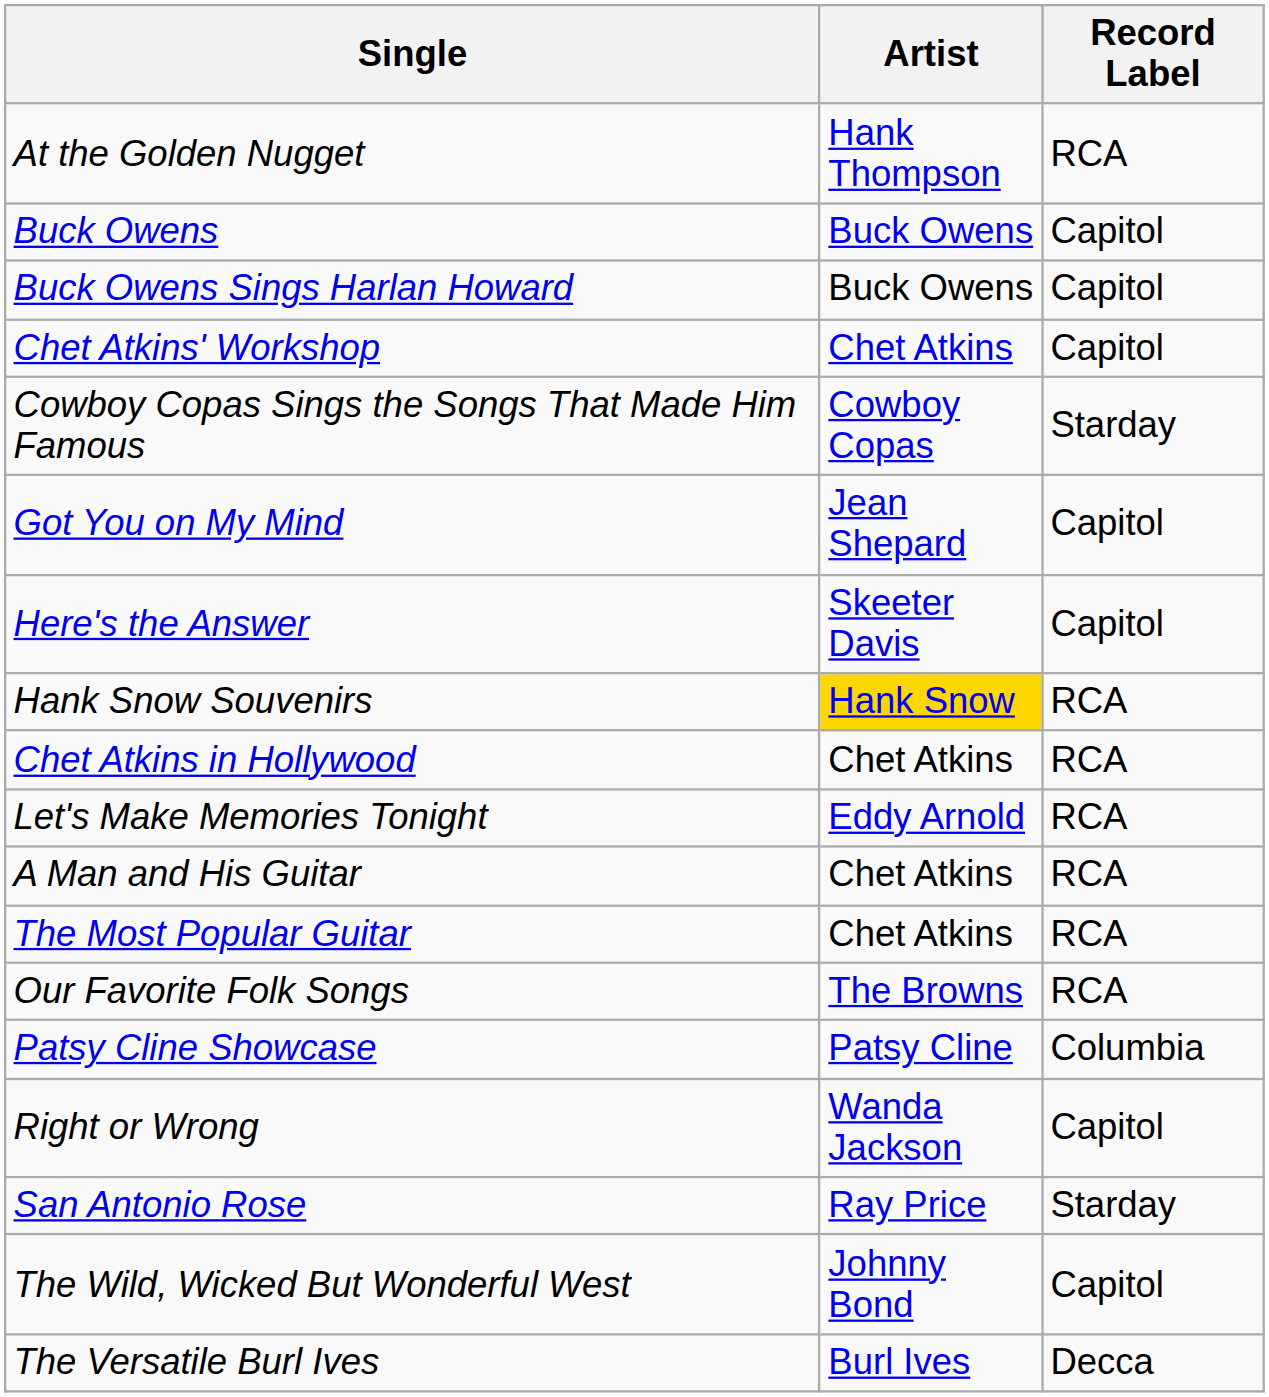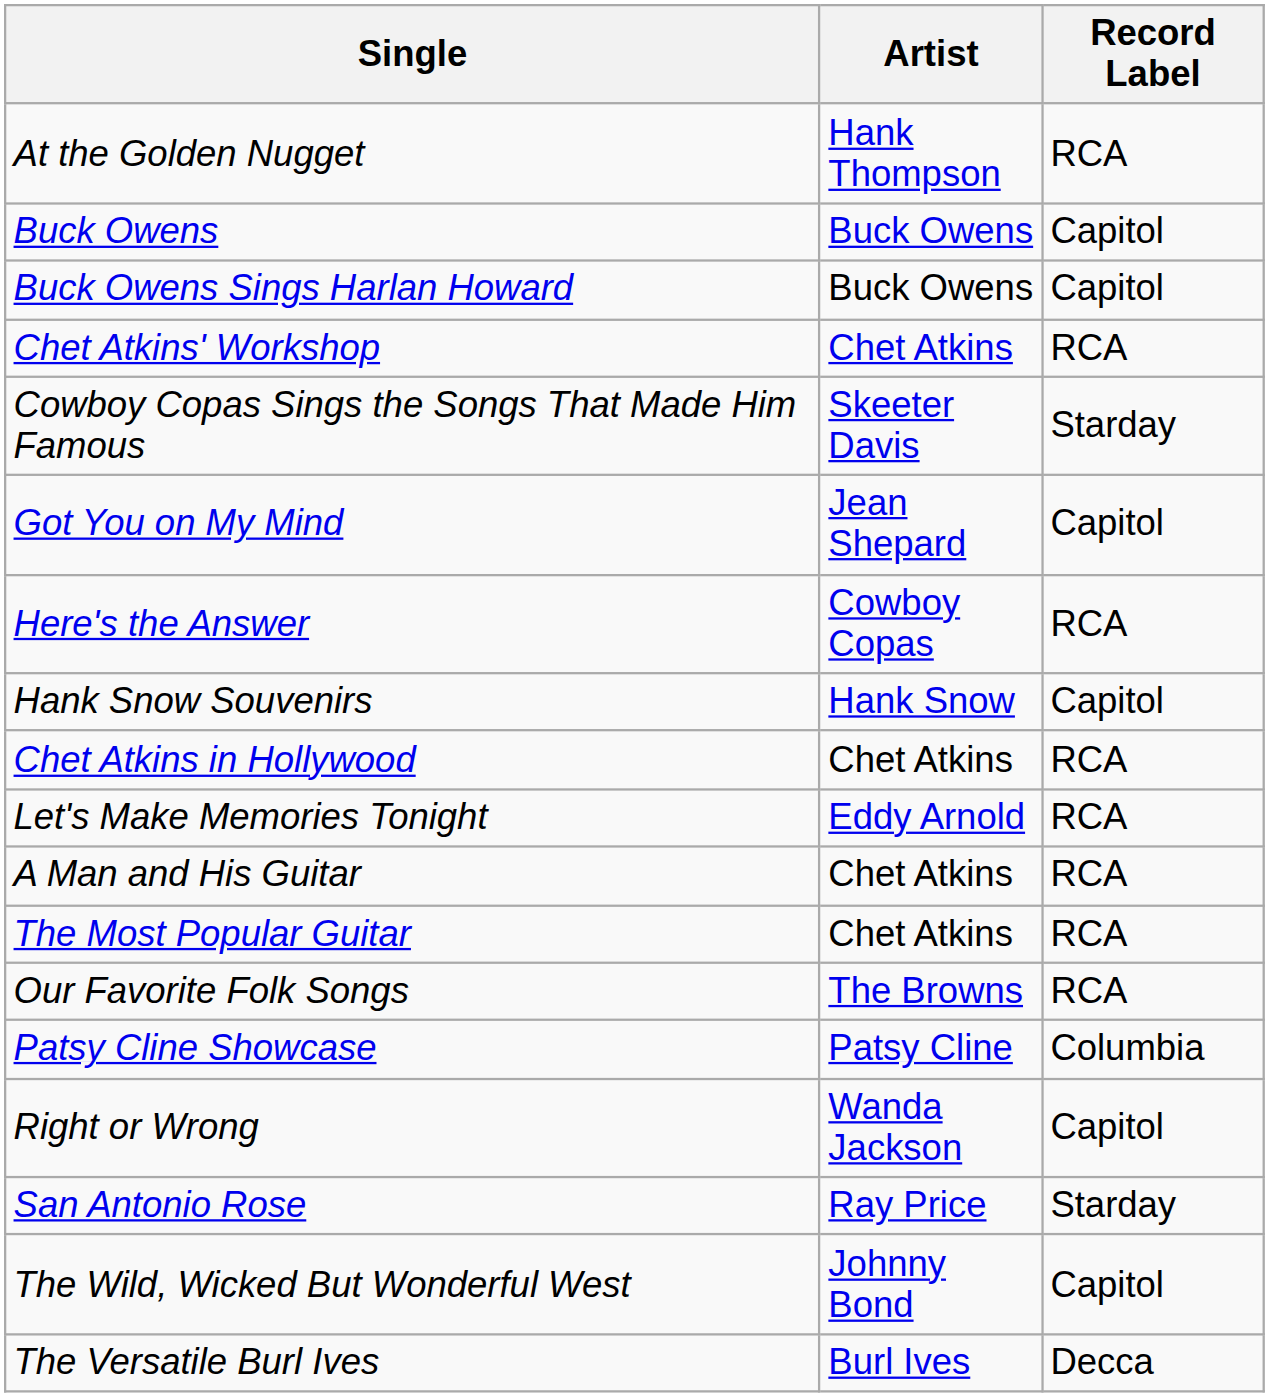Chet Atkins' Workshop | Record Label: Capitol -> RCA
Cowboy Copas Sings the Songs That Made Him Famous | Artist: Cowboy Copas -> Skeeter Davis
Here's the Answer | Artist: Skeeter Davis -> Cowboy Copas
Here's the Answer | Record Label: Capitol -> RCA
Hank Snow Souvenirs | Artist: gold background -> no background
Hank Snow Souvenirs | Record Label: RCA -> Capitol
